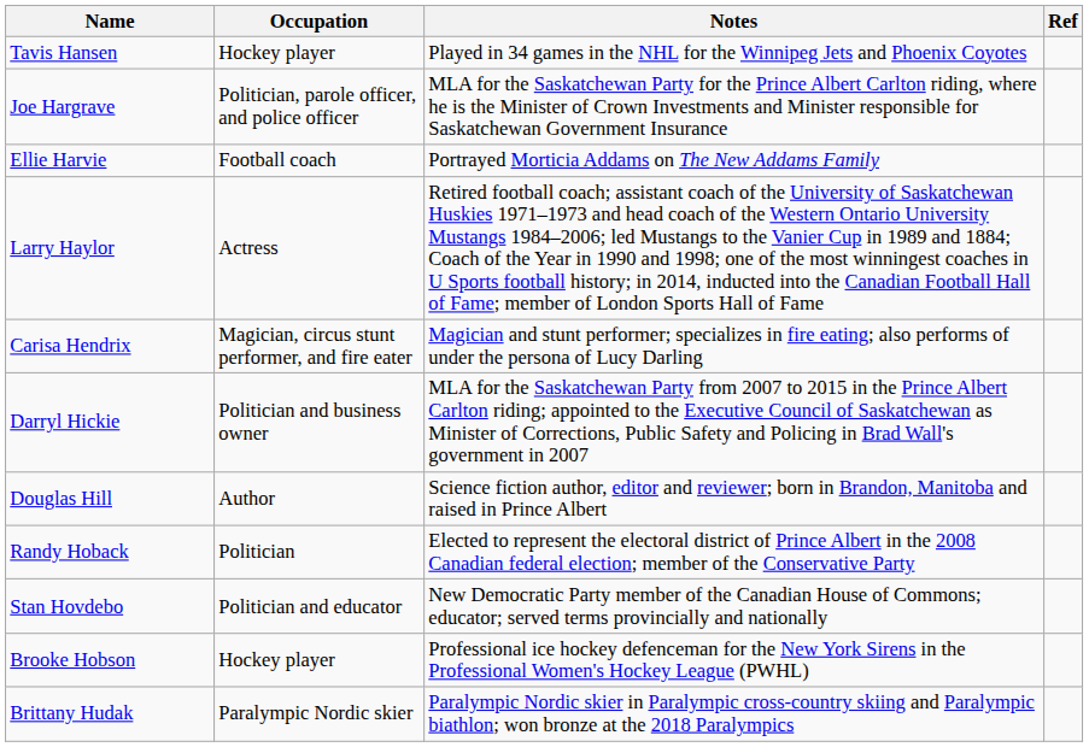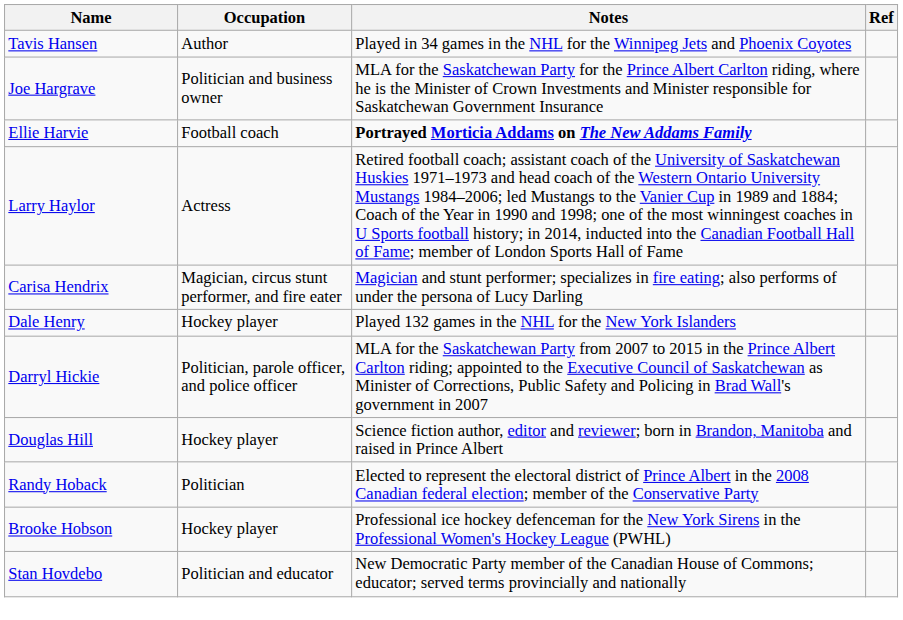Tavis Hansen | Occupation: Hockey player -> Author
Joe Hargrave | Occupation: Politician, parole officer, and police officer -> Politician and business owner
Ellie Harvie | Notes: normal -> bold
+ row: Dale Henry | Hockey player | Played 132 games in the NHL for the New York Islanders
Darryl Hickie | Occupation: Politician and business owner -> Politician, parole officer, and police officer
Douglas Hill | Occupation: Author -> Hockey player
rows swapped: Brooke Hobson <-> Stan Hovdebo
- row: Brittany Hudak | Paralympic Nordic skier | Paralympic Nordic skier in Paralympic cross-country skiing and Paralympic biathlon; won bronze at the 2018 Paralympics
